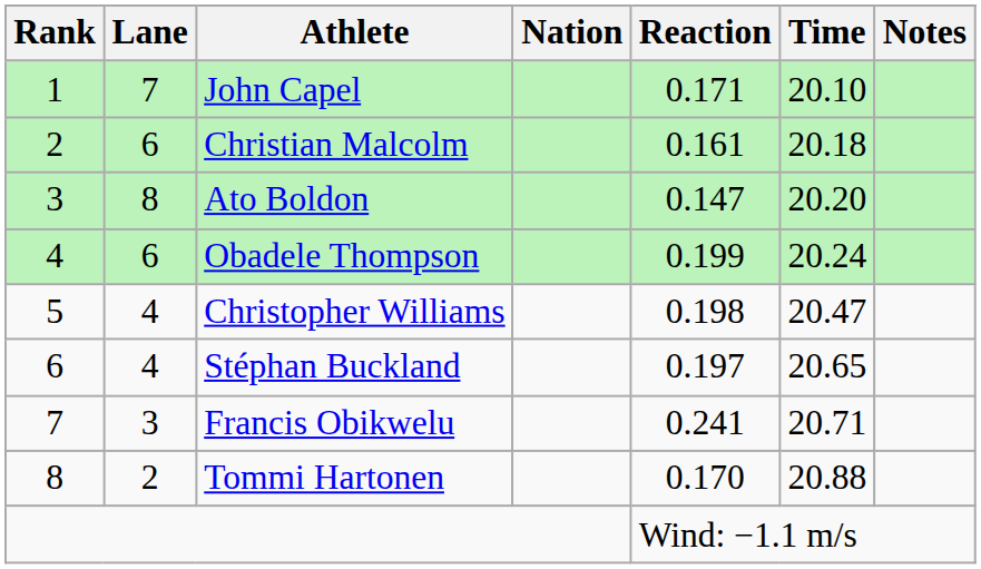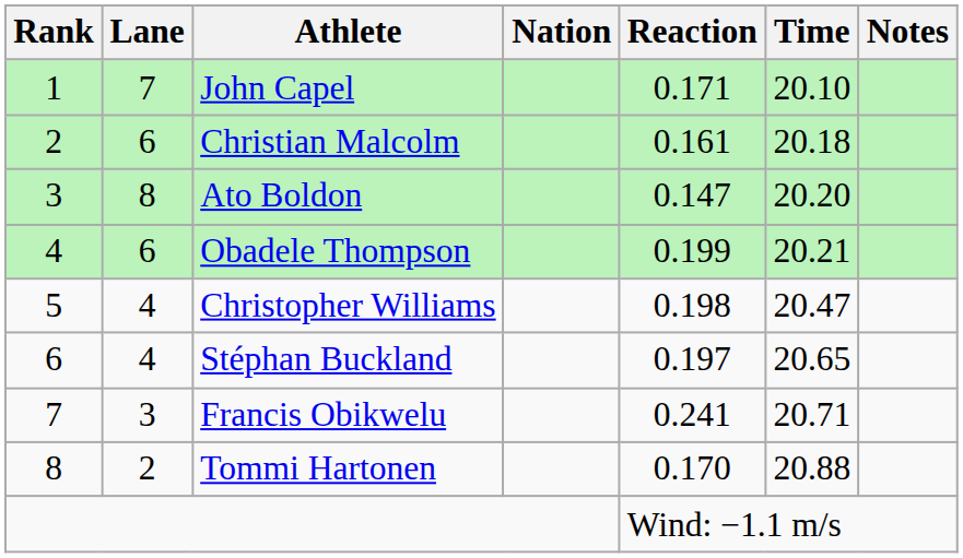Obadele Thompson | Time: 20.24 -> 20.21
